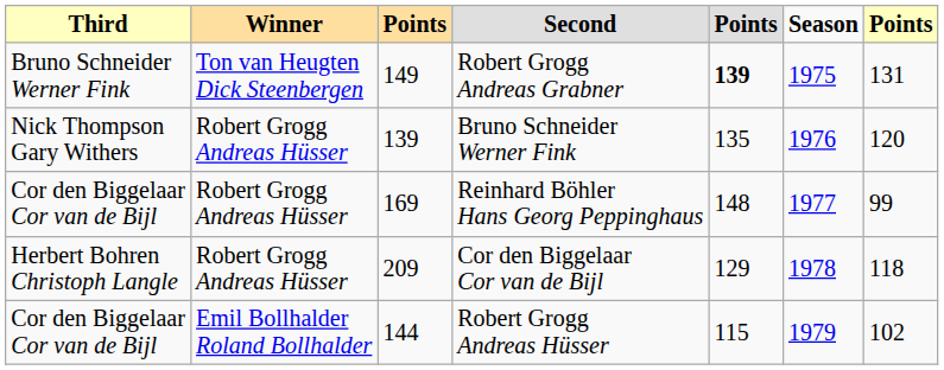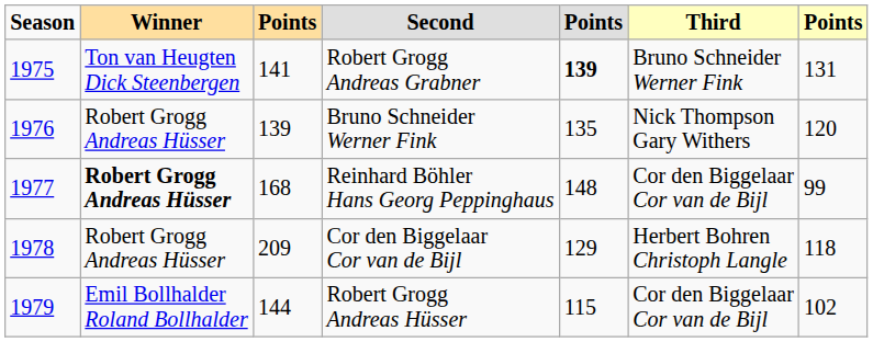columns swapped: Season <-> Third
Robert Grogg Andreas Grabner | column 3: 149 -> 141
Reinhard Böhler Hans Georg Peppinghaus | Winner: normal -> bold
Reinhard Böhler Hans Georg Peppinghaus | column 3: 169 -> 168
